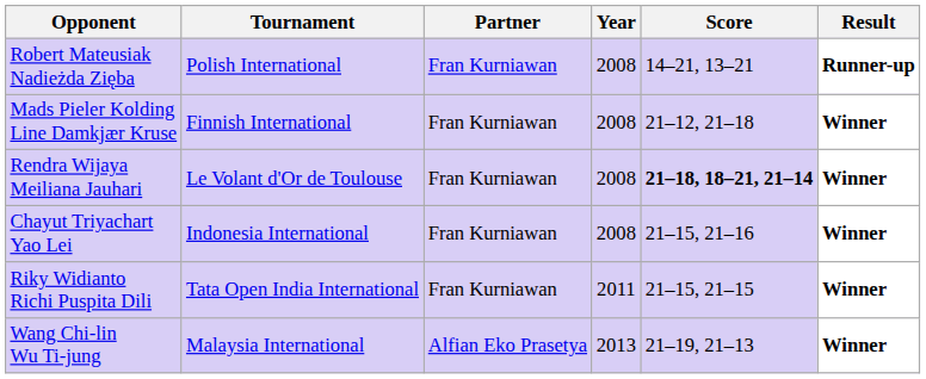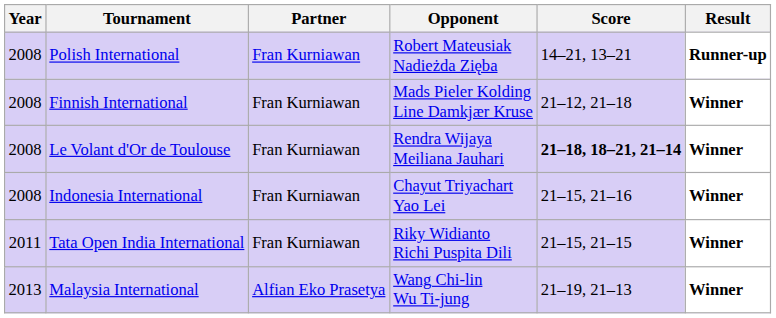columns swapped: Year <-> Opponent
